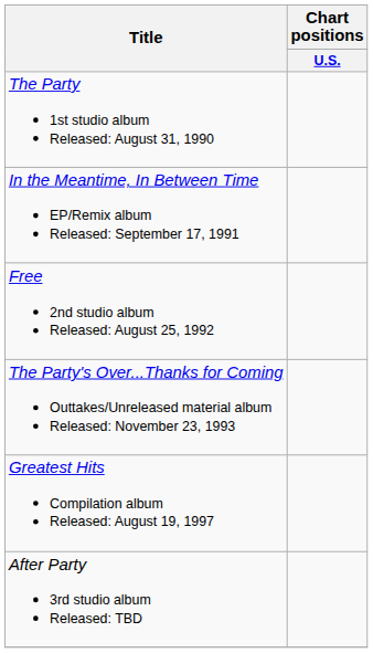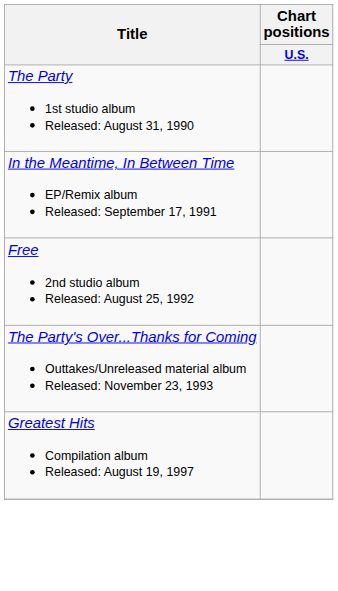- row: After Party 3rd studio album Released: TBD
